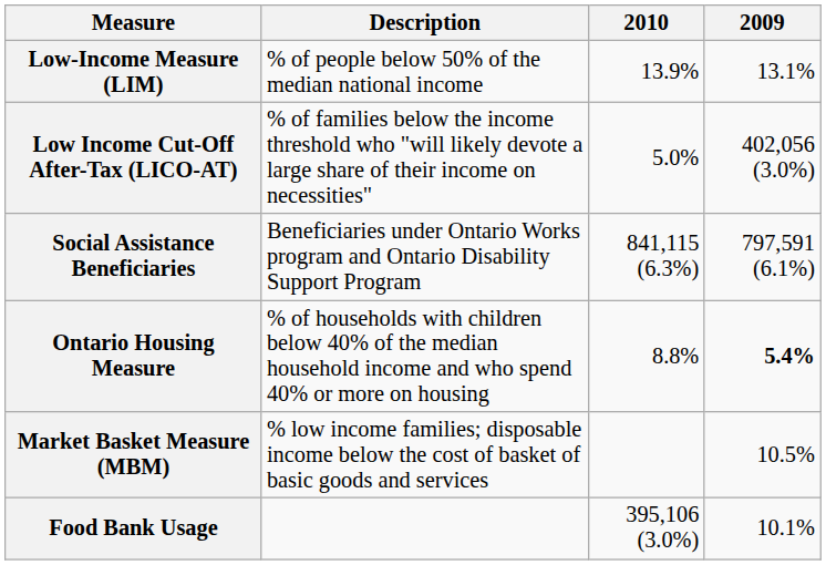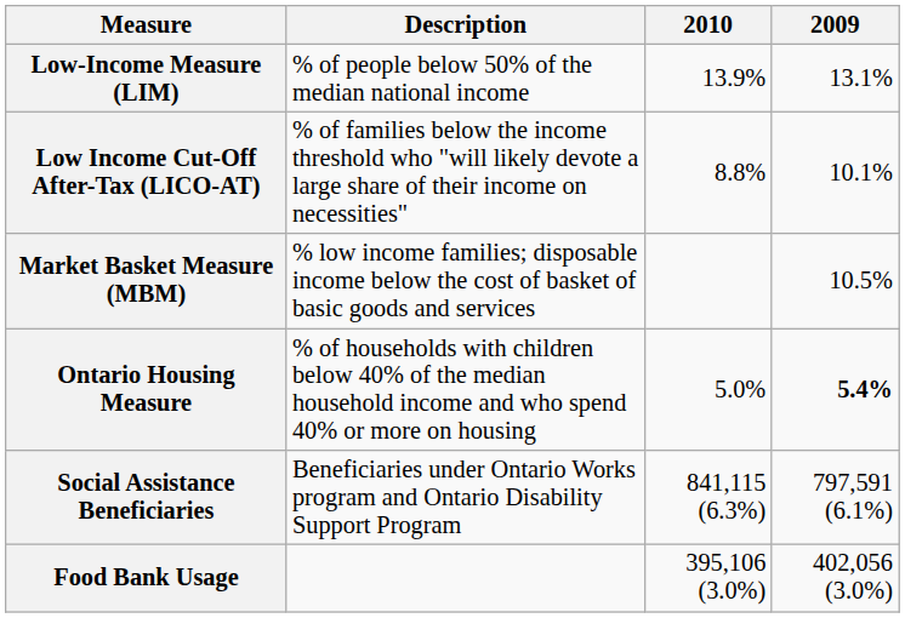Low Income Cut-Off After-Tax (LICO-AT) | 2010: 5.0% -> 8.8%
Low Income Cut-Off After-Tax (LICO-AT) | 2009: 402,056 (3.0%) -> 10.1%
rows swapped: Market Basket Measure (MBM) <-> Social Assistance Beneficiaries
Ontario Housing Measure | 2010: 8.8% -> 5.0%
Food Bank Usage | 2009: 10.1% -> 402,056 (3.0%)
